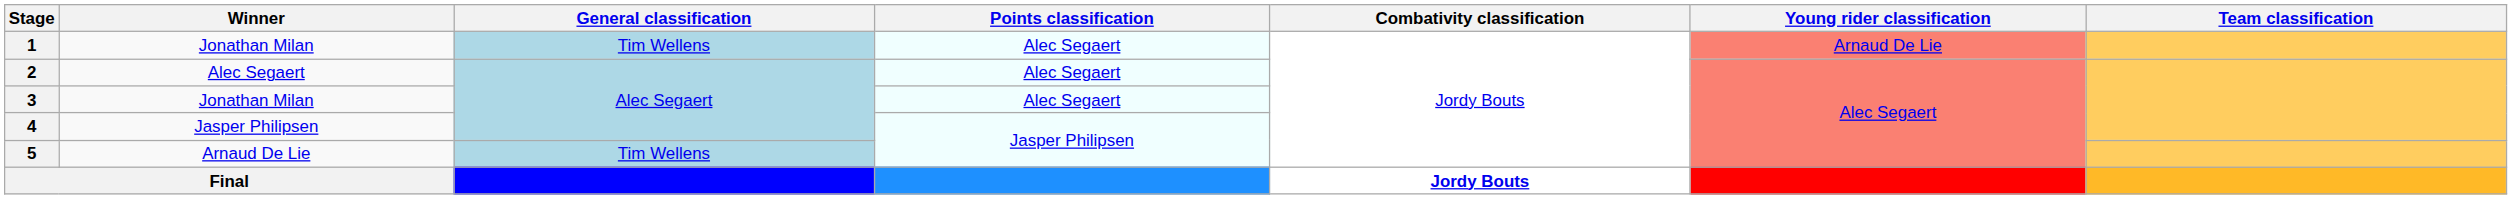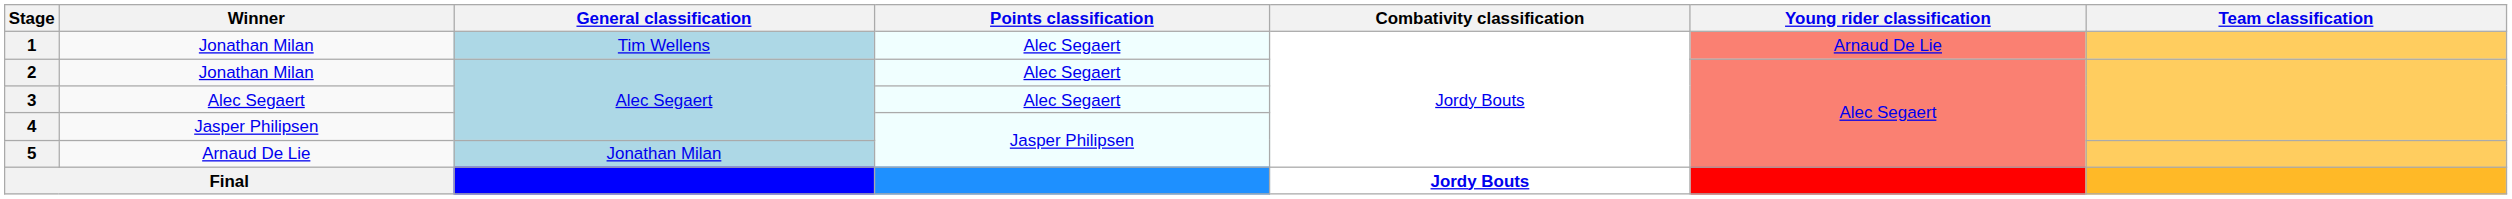2 | Winner: Alec Segaert -> Jonathan Milan
3 | Winner: Jonathan Milan -> Alec Segaert
5 | General classification: Tim Wellens -> Jonathan Milan
